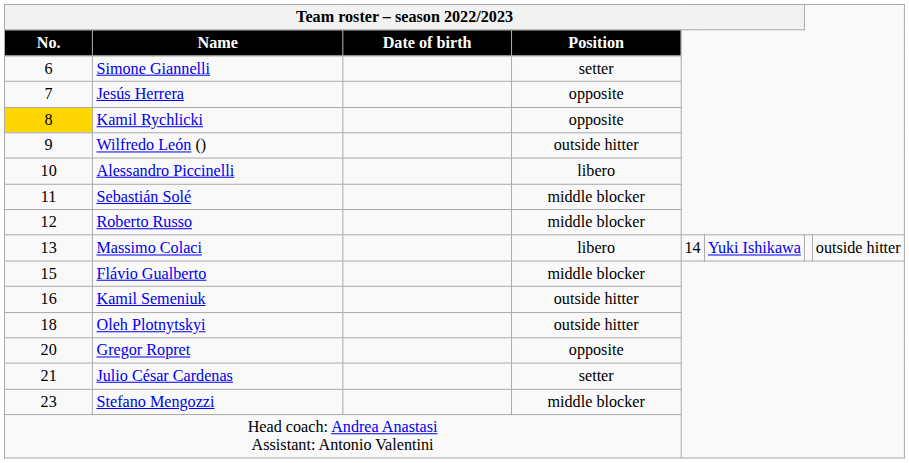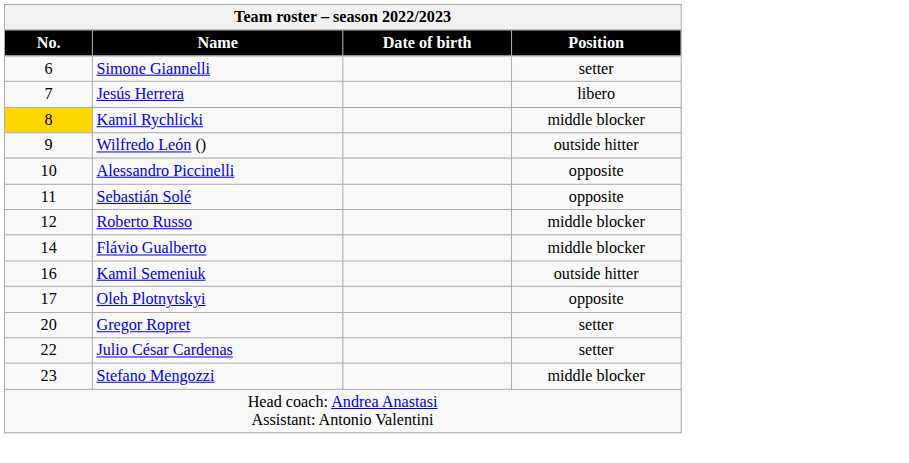Jesús Herrera | Team roster – season 2022/2023 / Position: opposite -> libero
Kamil Rychlicki | Team roster – season 2022/2023 / Position: opposite -> middle blocker
Alessandro Piccinelli | Team roster – season 2022/2023 / Position: libero -> opposite
Sebastián Solé | Team roster – season 2022/2023 / Position: middle blocker -> opposite
- row: 13 | Massimo Colaci | libero | 14 | Yuki Ishikawa | outside hitter
Flávio Gualberto | Team roster – season 2022/2023 / No.: 15 -> 14
Oleh Plotnytskyi | Team roster – season 2022/2023 / No.: 18 -> 17
Oleh Plotnytskyi | Team roster – season 2022/2023 / Position: outside hitter -> opposite
Gregor Ropret | Team roster – season 2022/2023 / Position: opposite -> setter
Julio César Cardenas | Team roster – season 2022/2023 / No.: 21 -> 22
